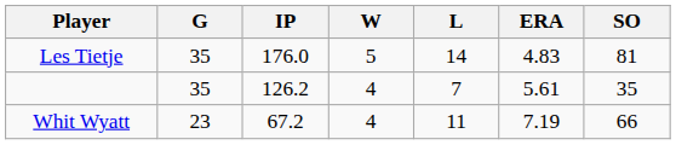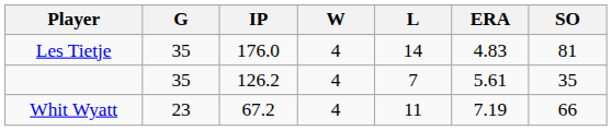Les Tietje | W: 5 -> 4
